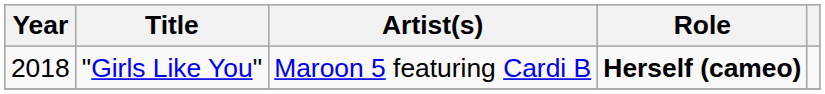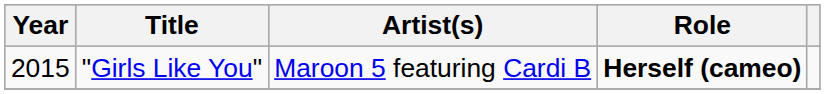"Girls Like You" | Year: 2018 -> 2015
